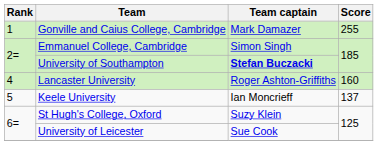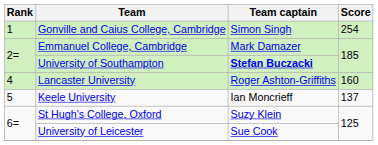Gonville and Caius College, Cambridge | Team captain: Mark Damazer -> Simon Singh
Gonville and Caius College, Cambridge | Score: 255 -> 254
Emmanuel College, Cambridge | Team captain: Simon Singh -> Mark Damazer
